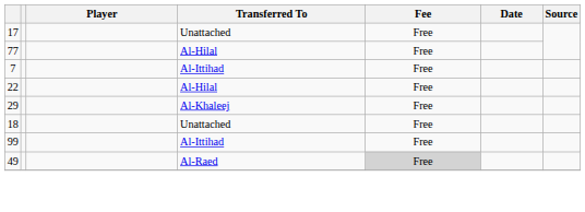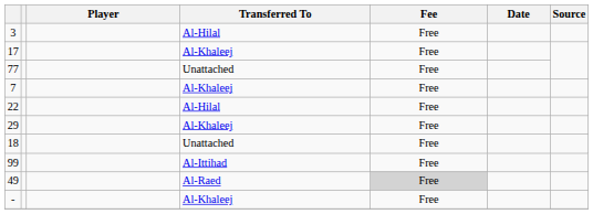+ row: 3 | Al-Hilal | Free
17 | Transferred To: Unattached -> Al-Khaleej
77 | Transferred To: Al-Hilal -> Unattached
7 | Transferred To: Al-Ittihad -> Al-Khaleej
+ row: - | Al-Khaleej | Free
